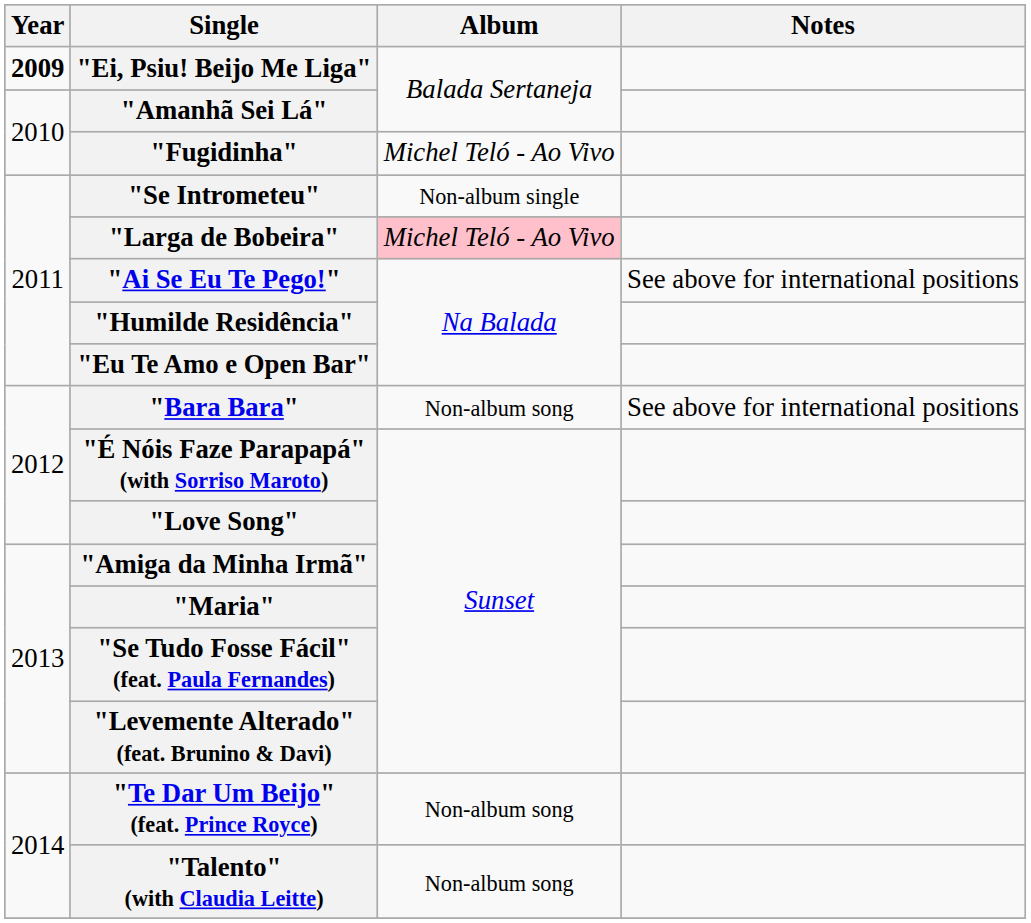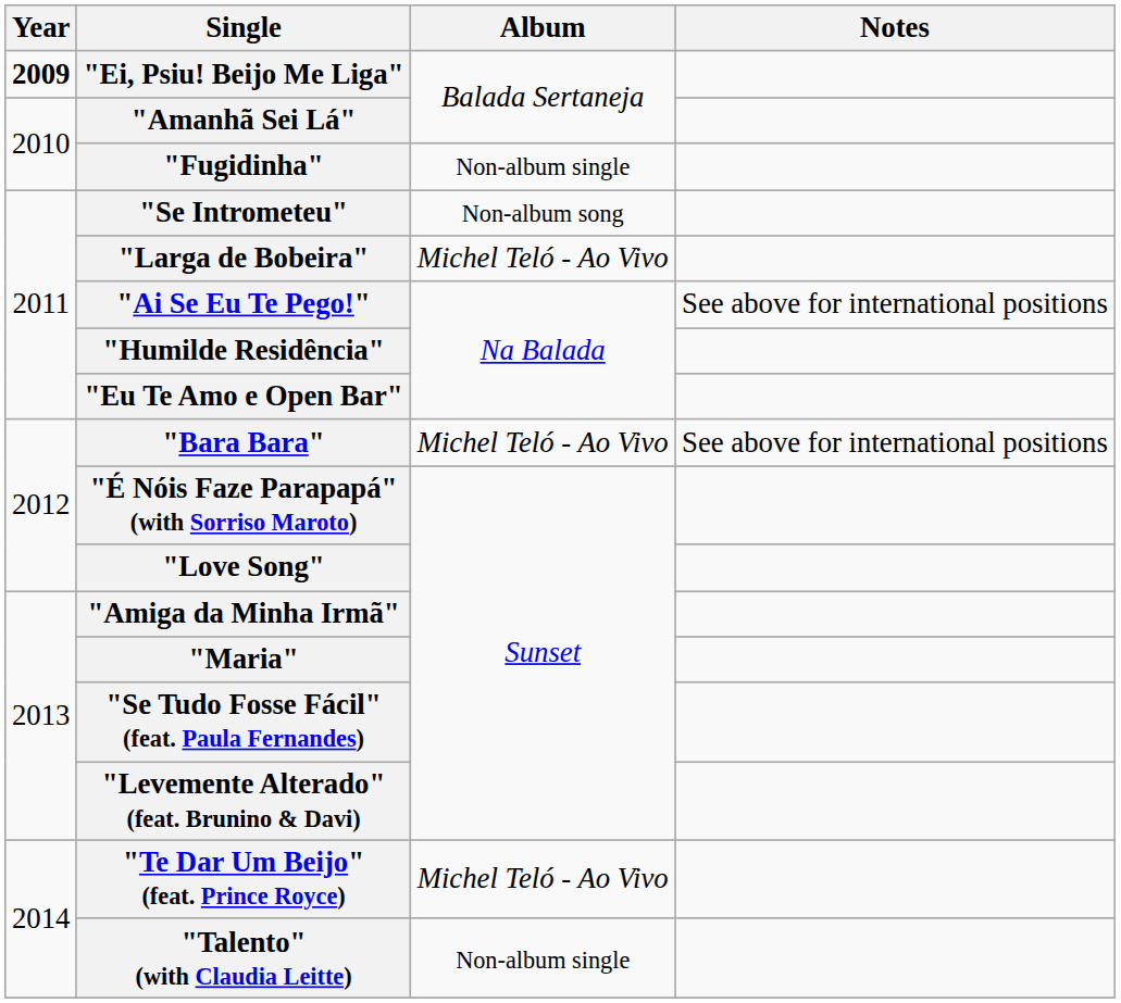"Fugidinha" | Album: Michel Teló - Ao Vivo -> Non-album single
"Se Intrometeu" | Album: Non-album single -> Non-album song
"Larga de Bobeira" | Album: pink background -> no background
"Bara Bara" | Album: Non-album song -> Michel Teló - Ao Vivo
"Te Dar Um Beijo" (feat. Prince Royce) | Album: Non-album song -> Michel Teló - Ao Vivo
"Talento" (with Claudia Leitte) | Album: Non-album song -> Non-album single
